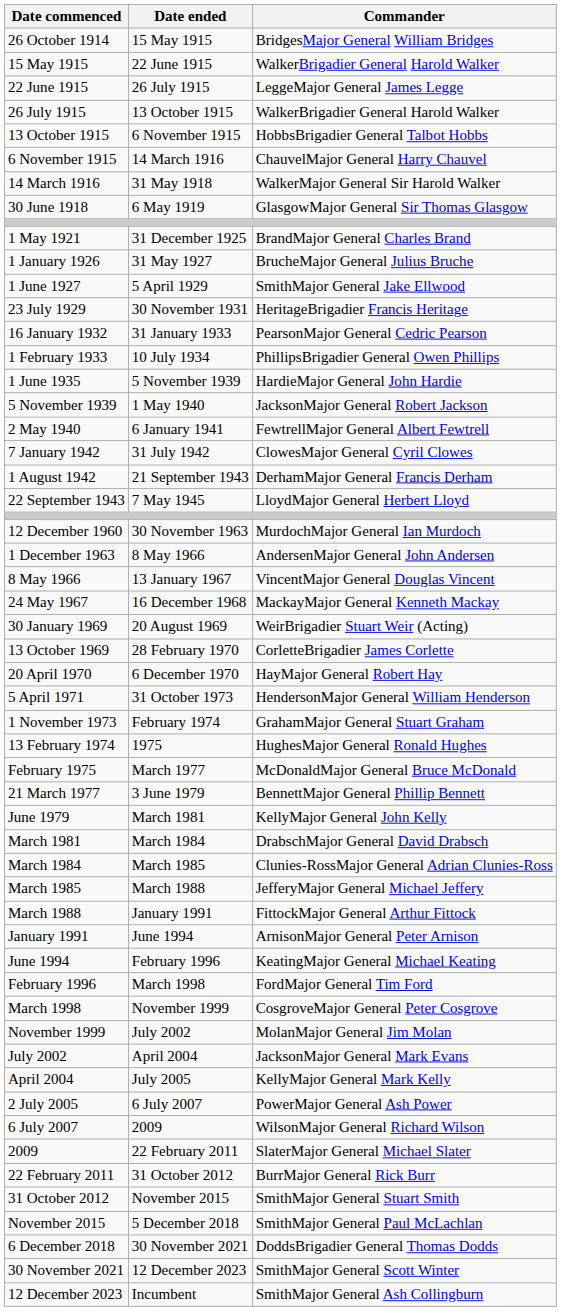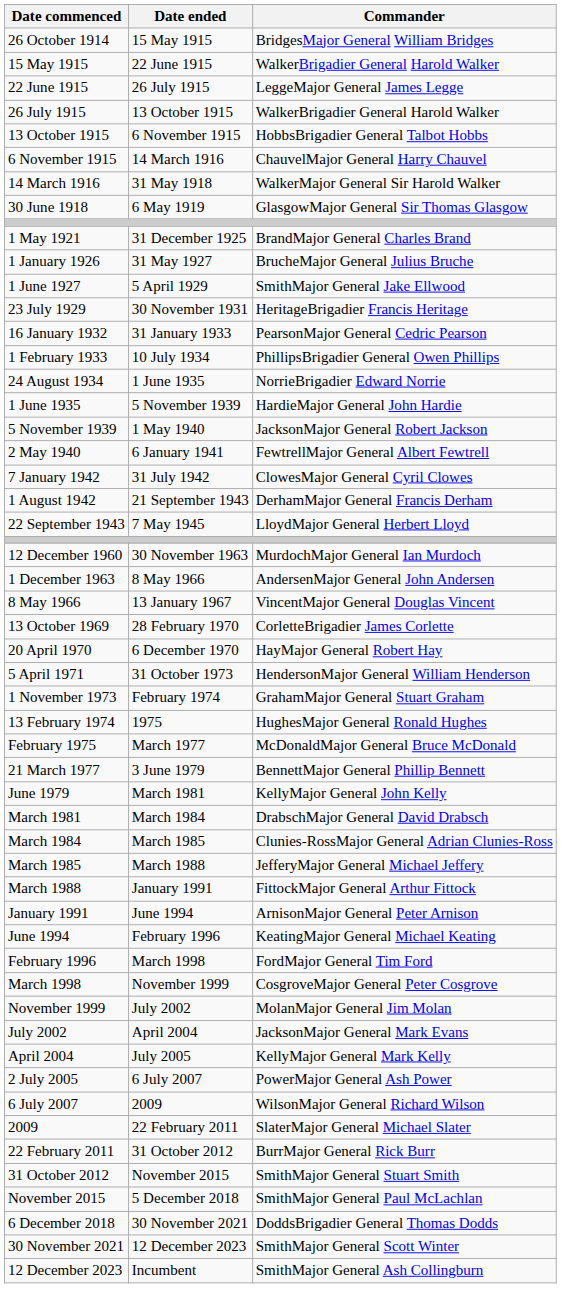+ row: 24 August 1934 | 1 June 1935 | NorrieBrigadier Edward Norrie
- row: 24 May 1967 | 16 December 1968 | MackayMajor General Kenneth Mackay
- row: 30 January 1969 | 20 August 1969 | WeirBrigadier Stuart Weir (Acting)
